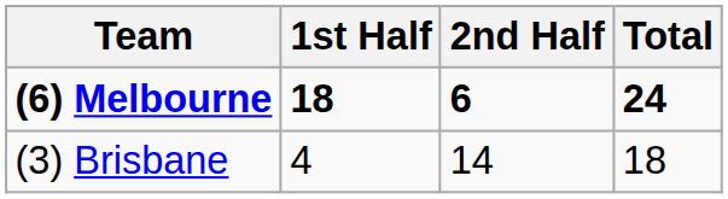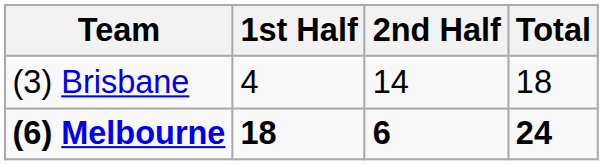rows swapped: (3) Brisbane <-> (6) Melbourne
